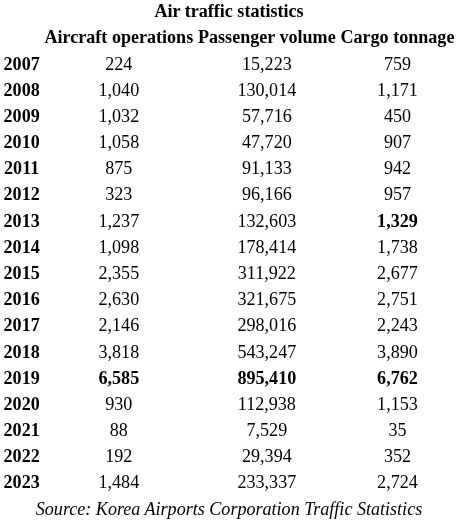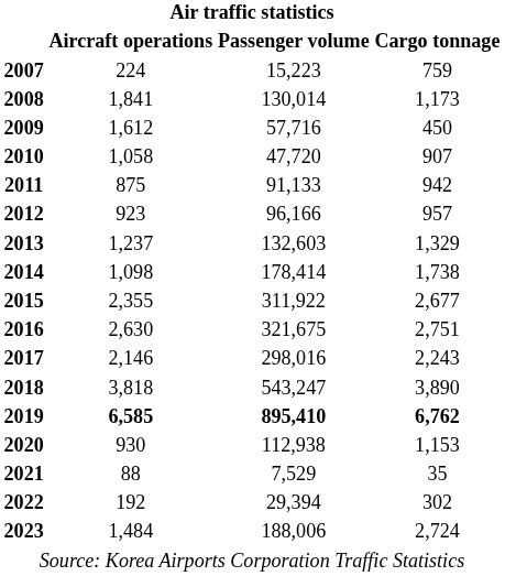2008 | Aircraft operations: 1,040 -> 1,841
2008 | Cargo tonnage: 1,171 -> 1,173
2009 | Aircraft operations: 1,032 -> 1,612
2012 | Aircraft operations: 323 -> 923
2013 | Cargo tonnage: bold -> normal
2022 | Cargo tonnage: 352 -> 302
2023 | Passenger volume: 233,337 -> 188,006
